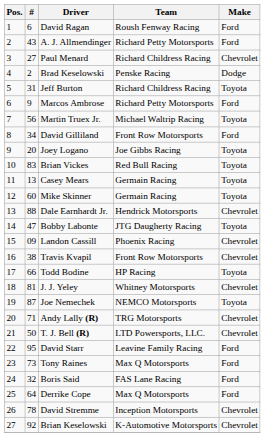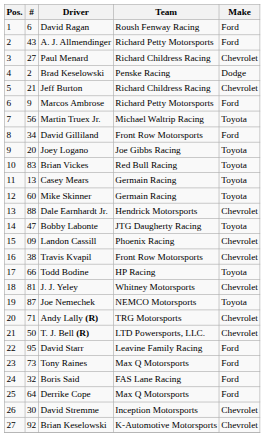Jeff Burton | #: 31 -> 21
Jeff Burton | Make: Toyota -> Chevrolet
David Stremme | #: 78 -> 30
